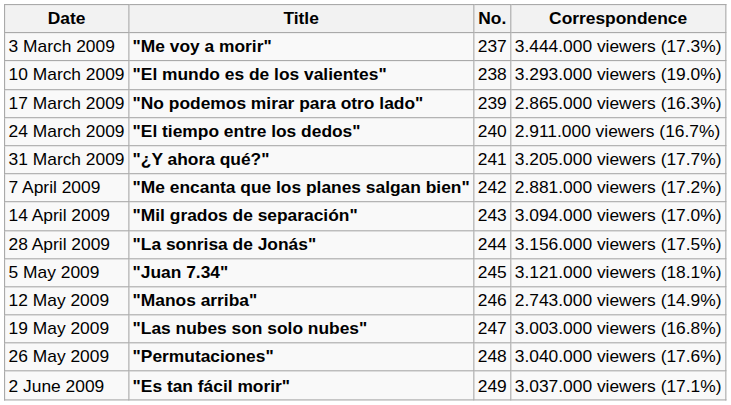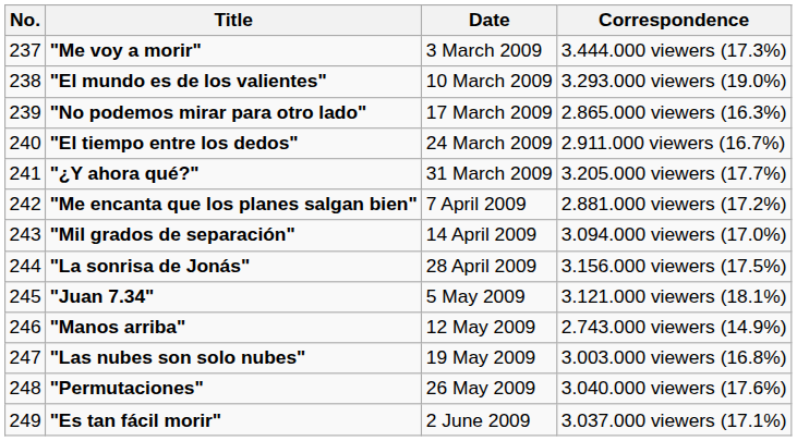columns swapped: No. <-> Date
